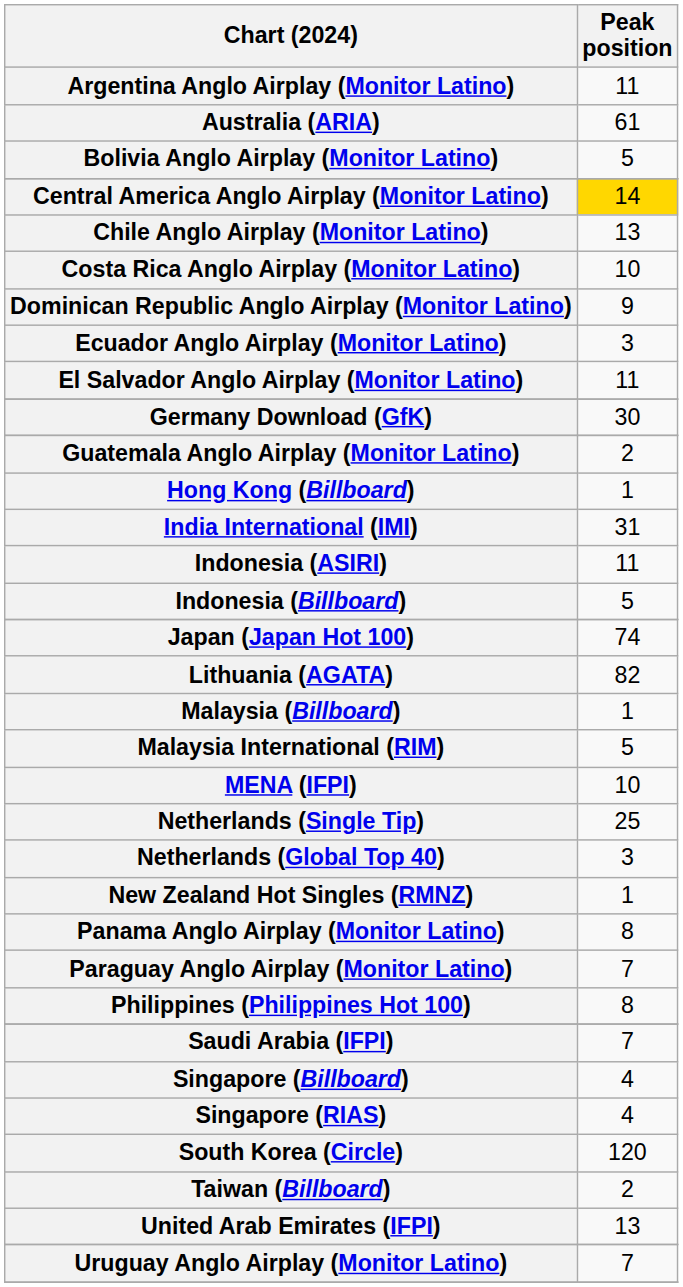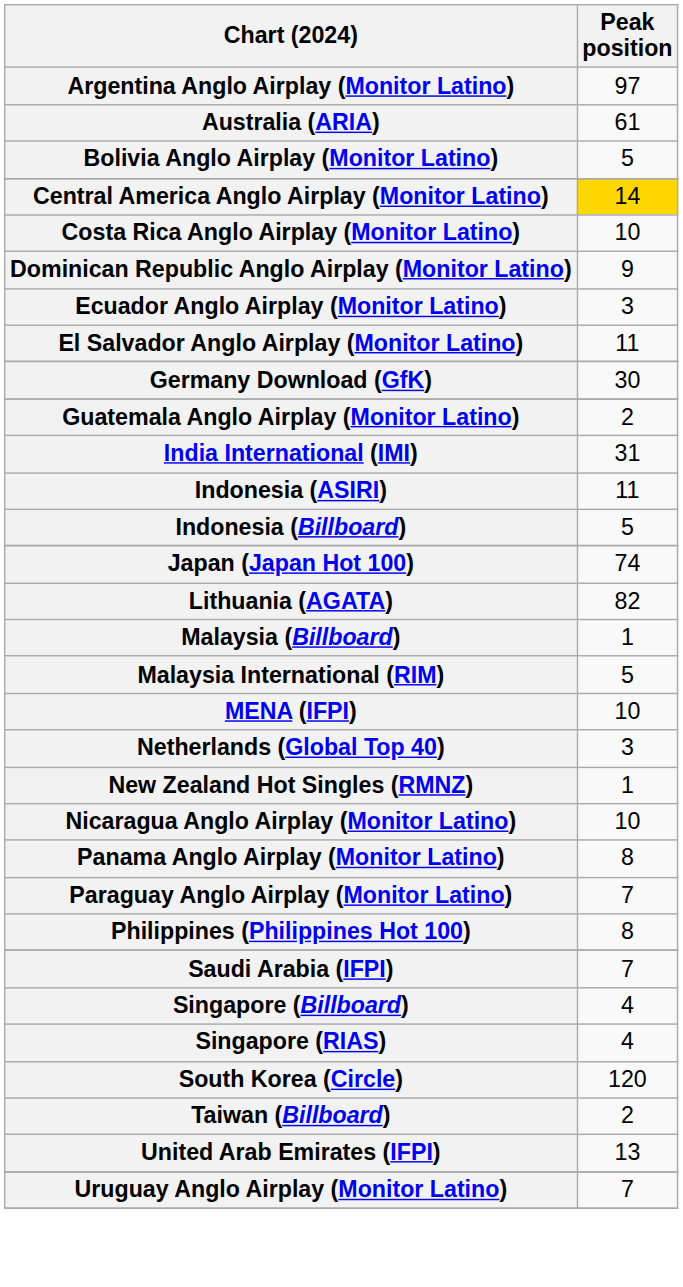Argentina Anglo Airplay (Monitor Latino) | Peak position: 11 -> 97
- row: Chile Anglo Airplay (Monitor Latino) | 13
- row: Hong Kong (Billboard) | 1
- row: Netherlands (Single Tip) | 25
+ row: Nicaragua Anglo Airplay (Monitor Latino) | 10
